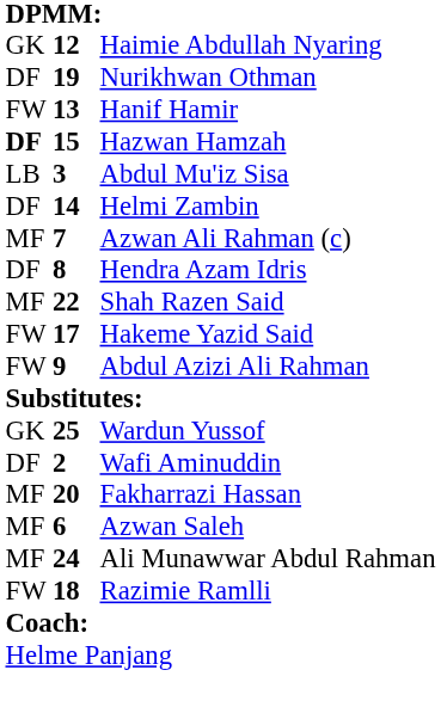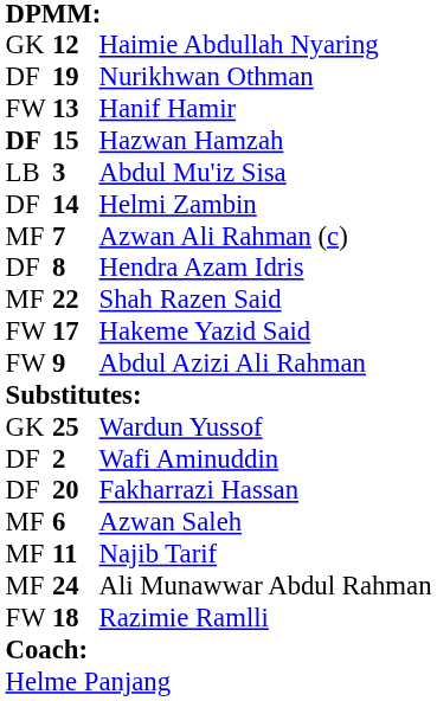Fakharrazi Hassan | column 1: MF -> DF
+ row: MF | 11 | Najib Tarif
